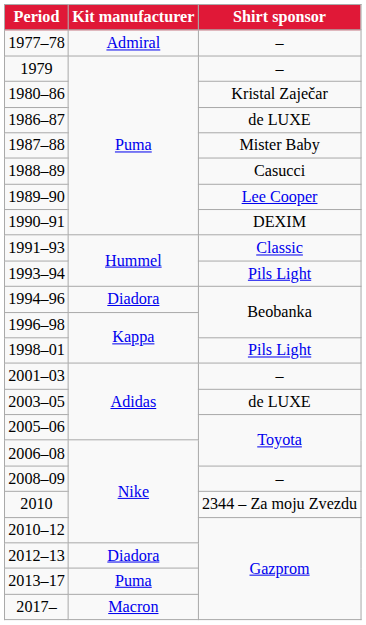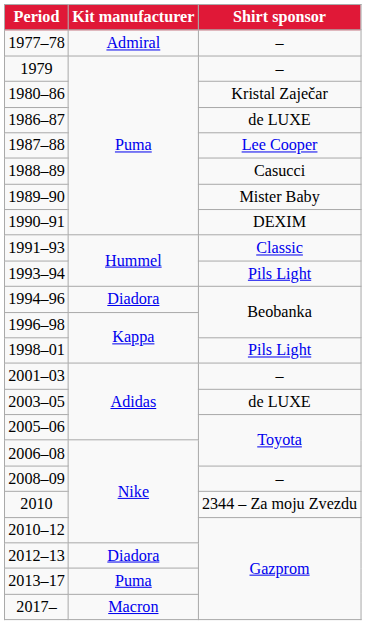1987–88 | Shirt sponsor: Mister Baby -> Lee Cooper
1989–90 | Shirt sponsor: Lee Cooper -> Mister Baby
